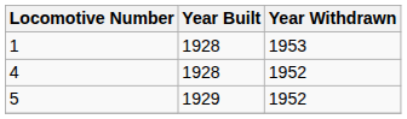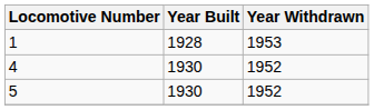4 | Year Built: 1928 -> 1930
5 | Year Built: 1929 -> 1930
